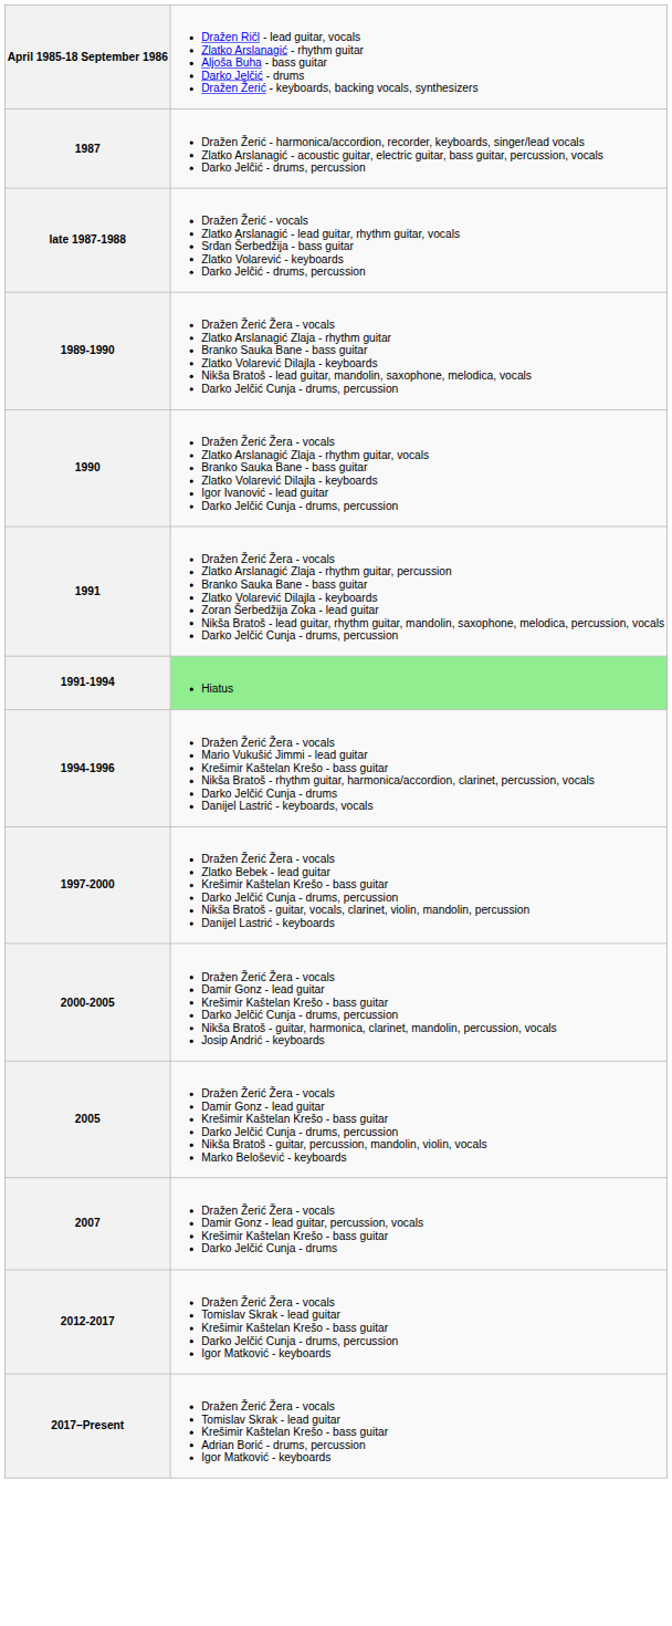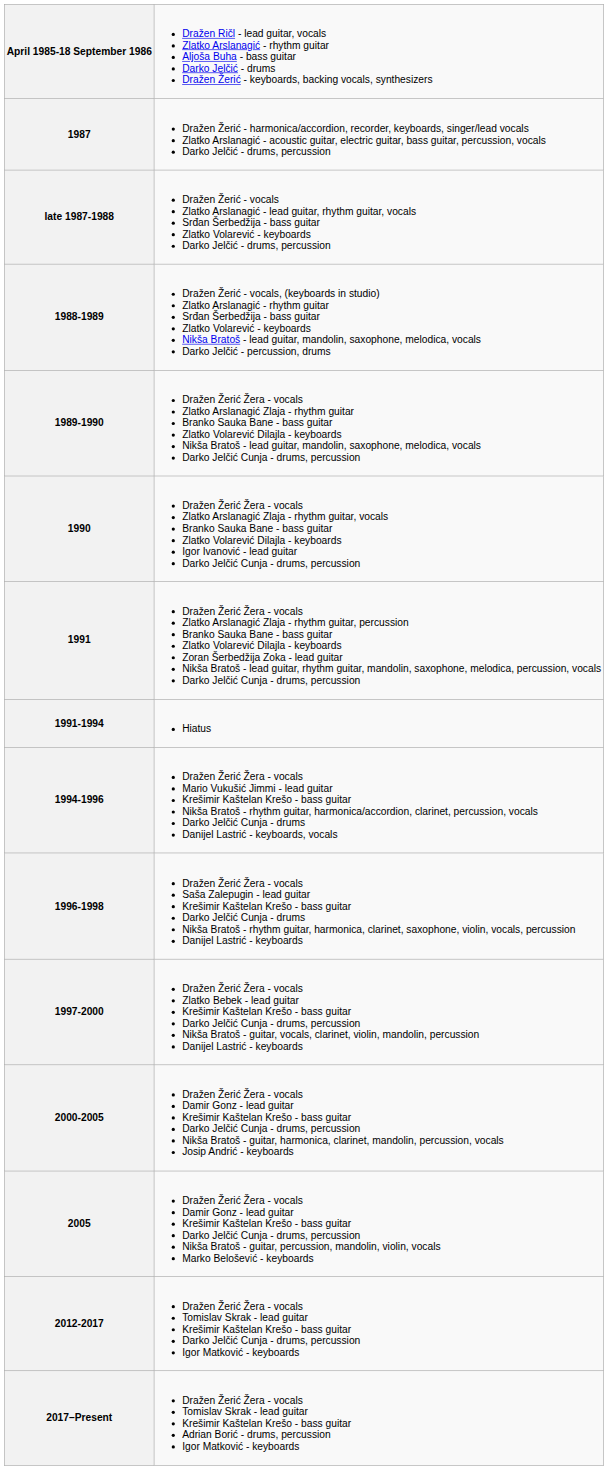+ row: 1988-1989 | Dražen Žerić - vocals, (keyboards in studio) Zlatko Arslanagić - rhythm guitar Srđan Šerbedžija - bass guitar Zlatko Volarević - keyboards Nikša Bratoš - lead guitar, mandolin, saxophone, melodica, vocals Darko Jelčić - percussion, drums
1991-1994 | column 2: lightgreen background -> no background
+ row: 1996-1998 | Dražen Žerić Žera - vocals Saša Zalepugin - lead guitar Krešimir Kaštelan Krešo - bass guitar Darko Jelčić Cunja - drums Nikša Bratoš - rhythm guitar, harmonica, clarinet, saxophone, violin, vocals, percussion Danijel Lastrić - keyboards
- row: 2007 | Dražen Žerić Žera - vocals Damir Gonz - lead guitar, percussion, vocals Krešimir Kaštelan Krešo - bass guitar Darko Jelčić Cunja - drums
